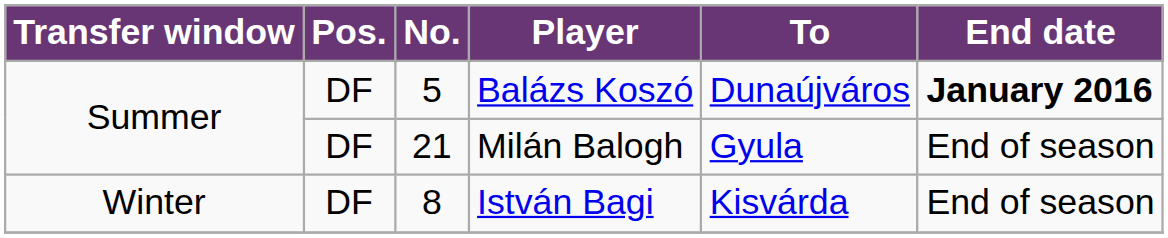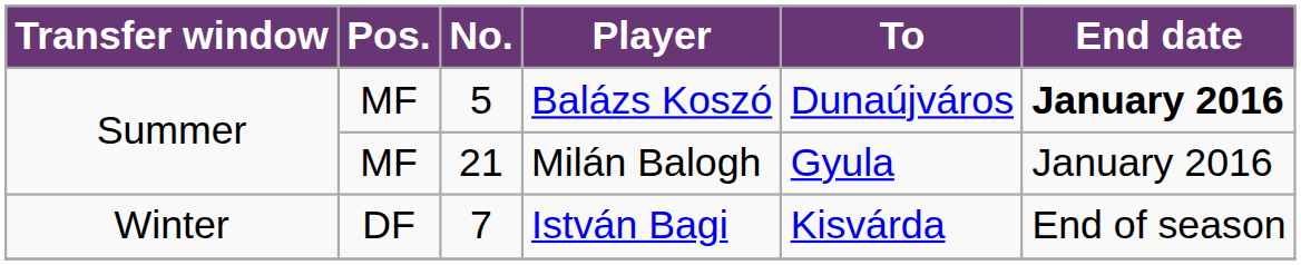Balázs Koszó | Pos.: DF -> MF
Milán Balogh | Pos.: DF -> MF
Milán Balogh | End date: End of season -> January 2016
István Bagi | No.: 8 -> 7
